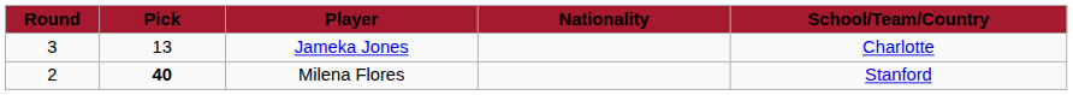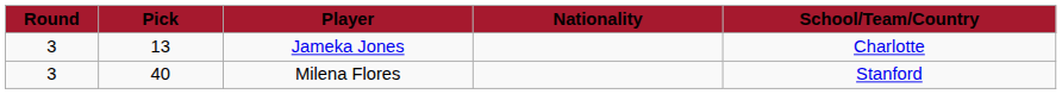Milena Flores | Round: 2 -> 3
Milena Flores | Pick: bold -> normal
